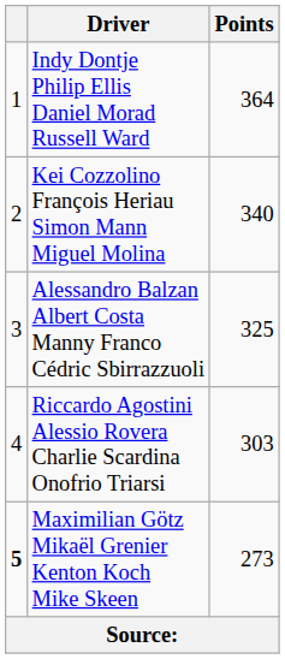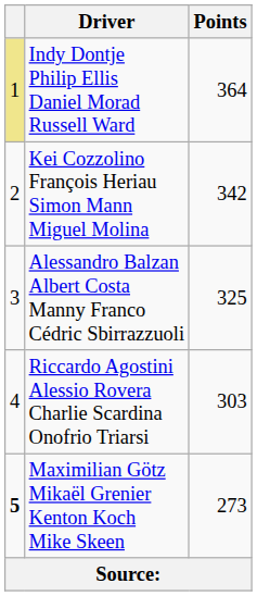Indy Dontje Philip Ellis Daniel Morad Russell Ward | column 1: no background -> khaki background
Kei Cozzolino François Heriau Simon Mann Miguel Molina | Points: 340 -> 342
